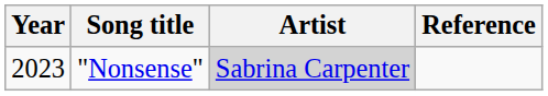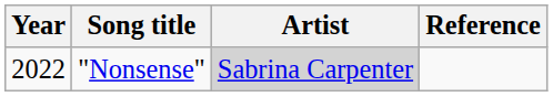"Nonsense" | Year: 2023 -> 2022
